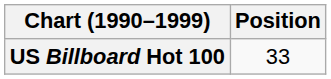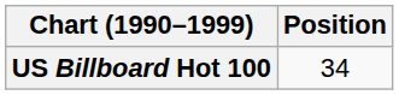US Billboard Hot 100 | Position: 33 -> 34
